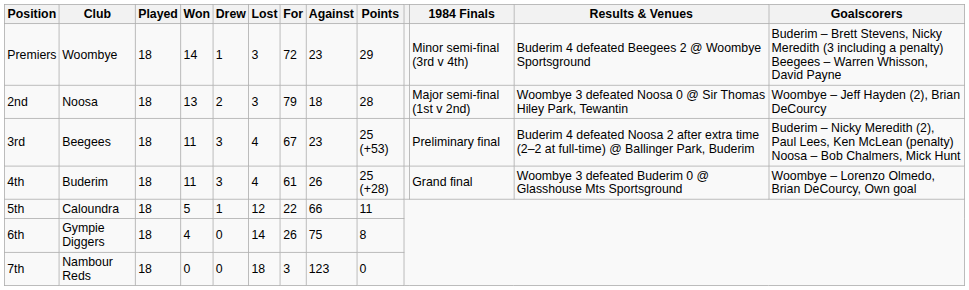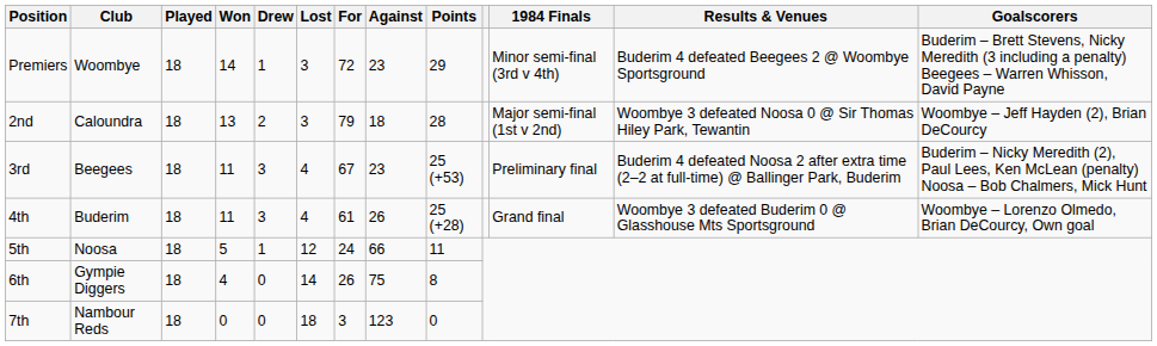2nd | Club: Noosa -> Caloundra
5th | Club: Caloundra -> Noosa
5th | For: 22 -> 24
